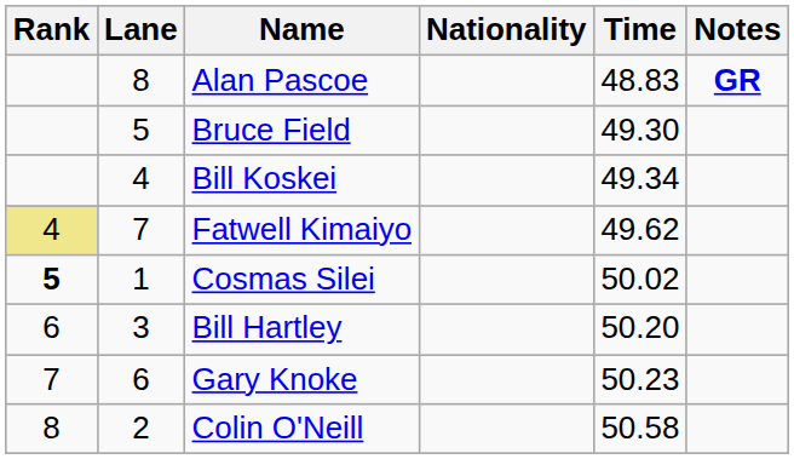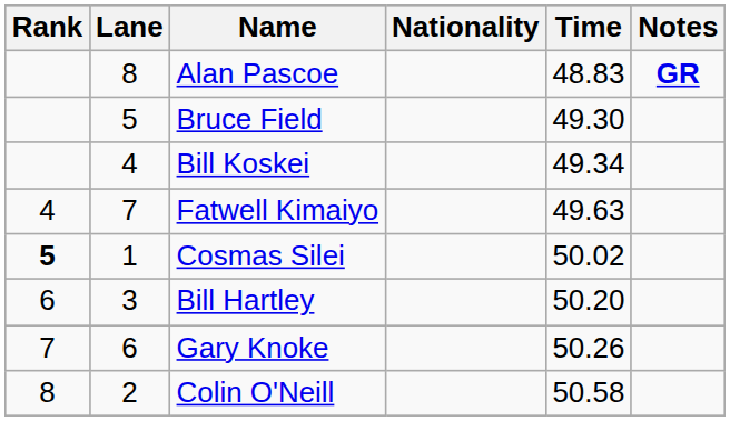Fatwell Kimaiyo | Rank: khaki background -> no background
Fatwell Kimaiyo | Time: 49.62 -> 49.63
Gary Knoke | Time: 50.23 -> 50.26
